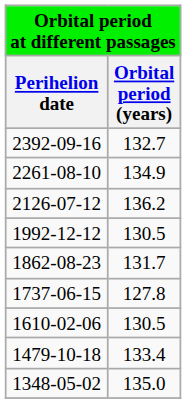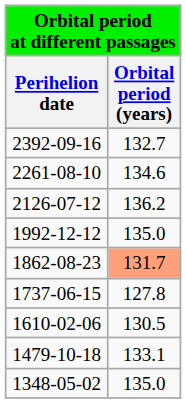2261-08-10 | Orbital period (years): 134.9 -> 134.6
1992-12-12 | Orbital period (years): 130.5 -> 135.0
1862-08-23 | Orbital period (years): no background -> lightsalmon background
1479-10-18 | Orbital period (years): 133.4 -> 133.1
